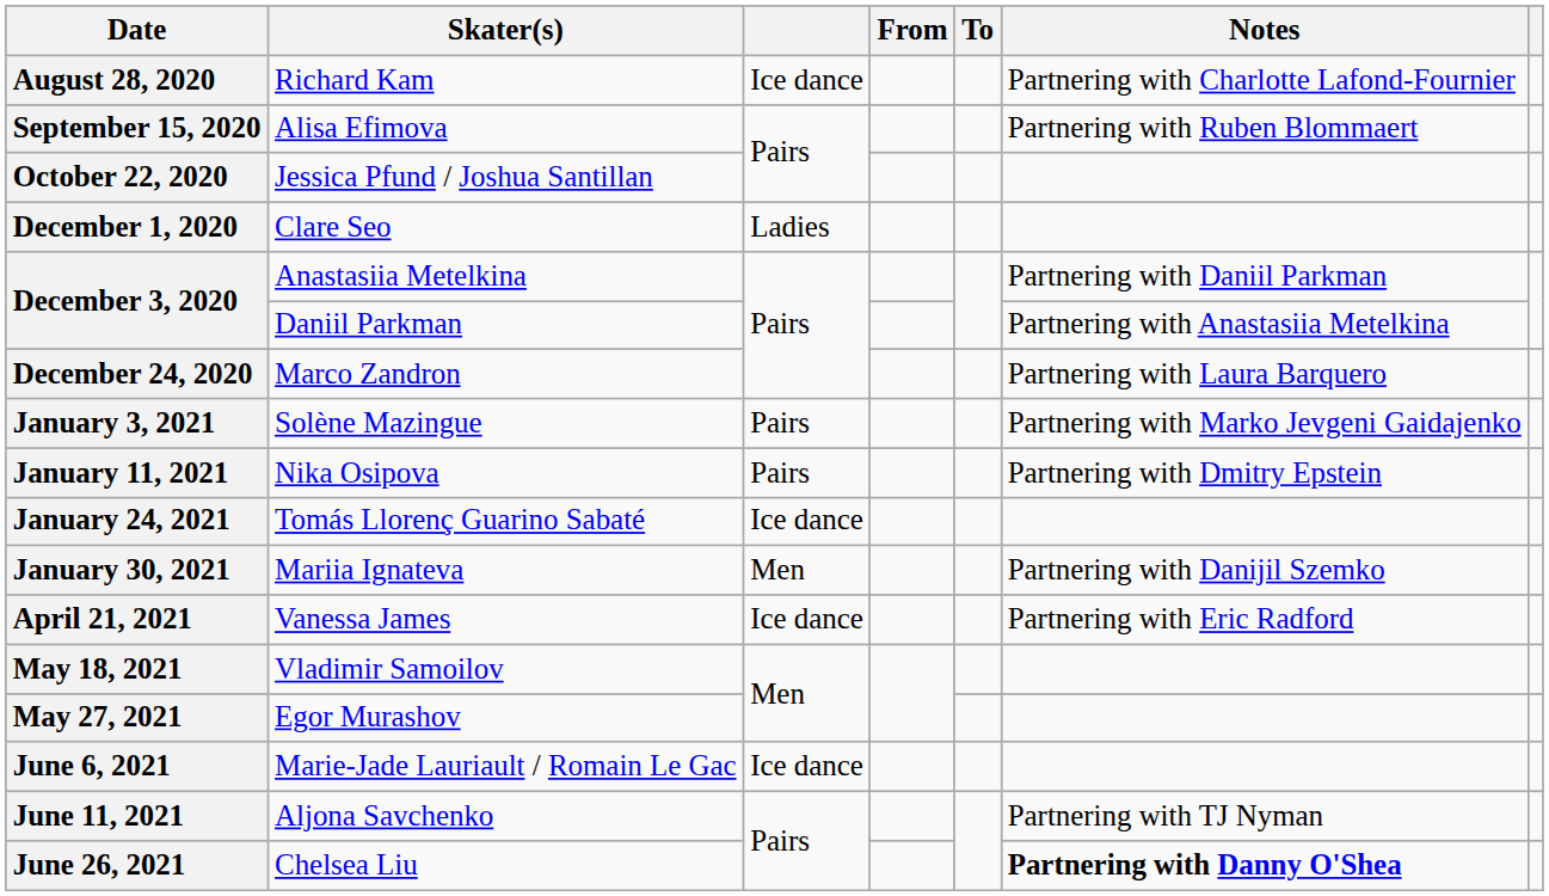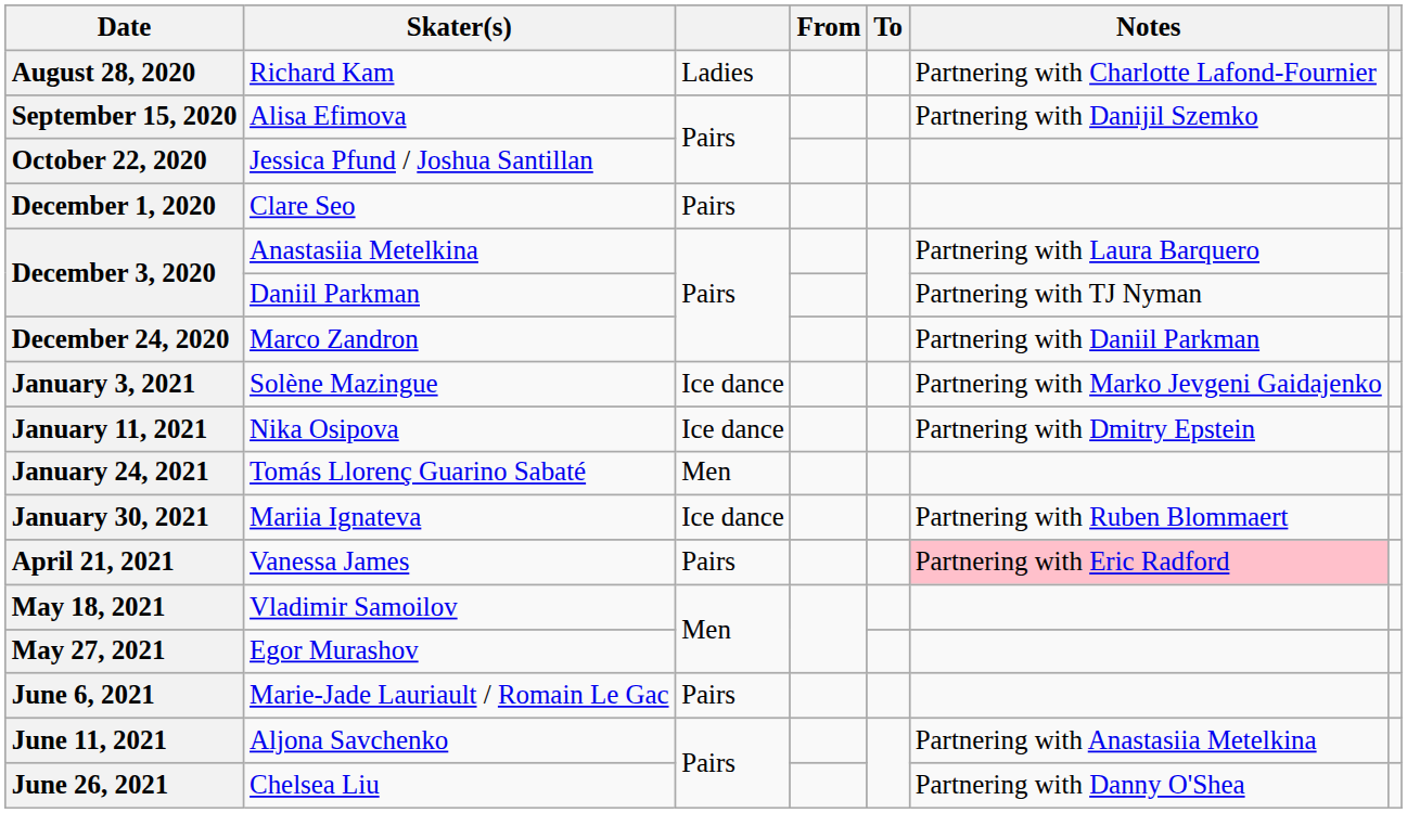August 28, 2020 | column 3: Ice dance -> Ladies
September 15, 2020 | Notes: Partnering with Ruben Blommaert -> Partnering with Danijil Szemko
December 1, 2020 | column 3: Ladies -> Pairs
December 3, 2020 / Anastasiia Metelkina | Notes: Partnering with Daniil Parkman -> Partnering with Laura Barquero
December 3, 2020 / Daniil Parkman | Notes: Partnering with Anastasiia Metelkina -> Partnering with TJ Nyman
December 24, 2020 | Notes: Partnering with Laura Barquero -> Partnering with Daniil Parkman
January 3, 2021 | column 3: Pairs -> Ice dance
January 11, 2021 | column 3: Pairs -> Ice dance
January 24, 2021 | column 3: Ice dance -> Men
January 30, 2021 | column 3: Men -> Ice dance
January 30, 2021 | Notes: Partnering with Danijil Szemko -> Partnering with Ruben Blommaert
April 21, 2021 | column 3: Ice dance -> Pairs
April 21, 2021 | Notes: no background -> pink background
June 6, 2021 | column 3: Ice dance -> Pairs
June 11, 2021 | Notes: Partnering with TJ Nyman -> Partnering with Anastasiia Metelkina
June 26, 2021 | Notes: bold -> normal
